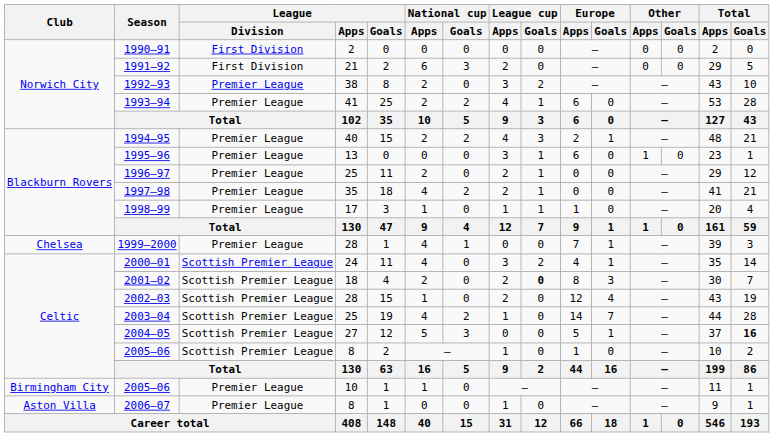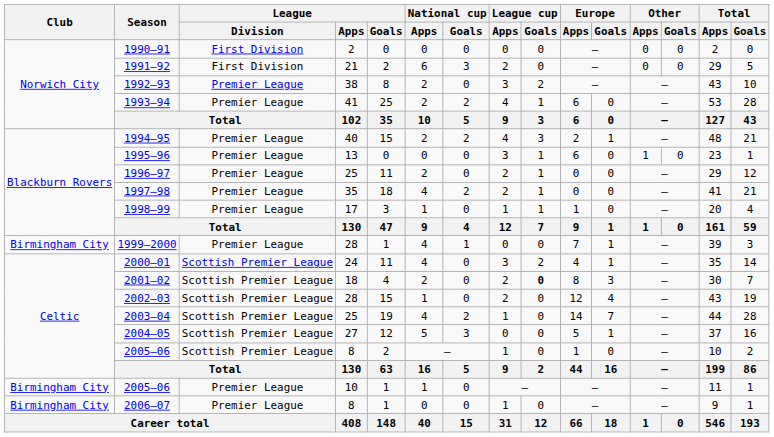1999–2000 | Club: Chelsea -> Birmingham City
2004–05 | Total / Goals: bold -> normal
2006–07 | Club: Aston Villa -> Birmingham City
